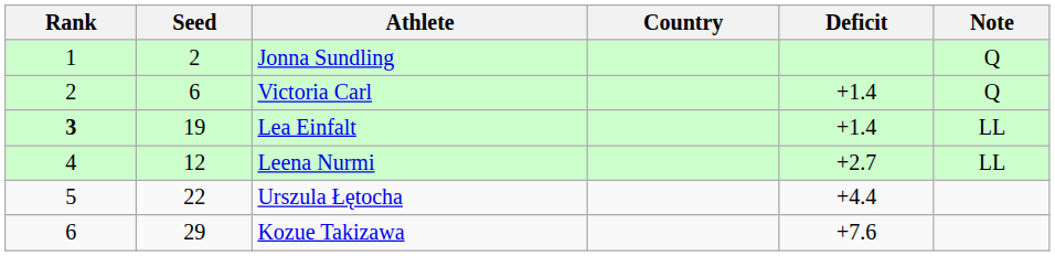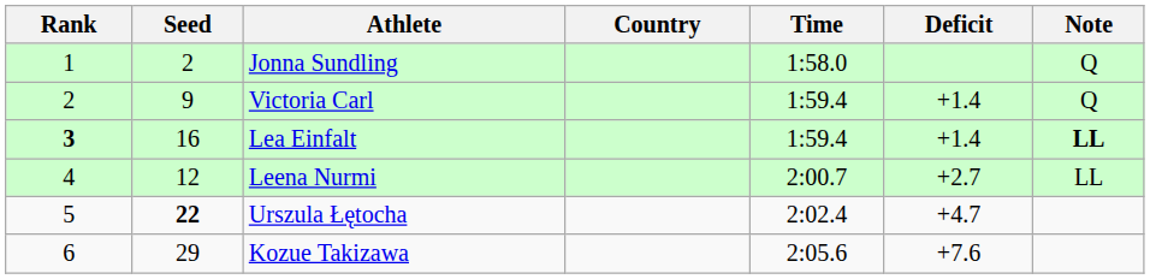+ column: Time | 1:58.0 | 1:59.4 | 1:59.4 | 2:00.7 | 2:02.4 | 2:05.6
Victoria Carl | Seed: 6 -> 9
Lea Einfalt | Seed: 19 -> 16
Lea Einfalt | Note: normal -> bold
Urszula Łętocha | Seed: normal -> bold
Urszula Łętocha | Deficit: +4.4 -> +4.7
